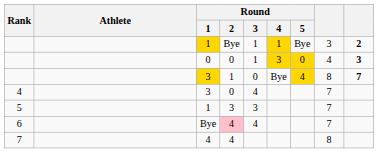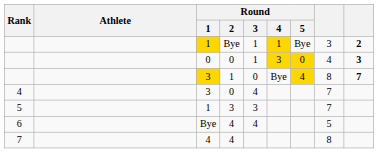6 | Round / 2: pink background -> no background
6 | column 8: 7 -> 5
